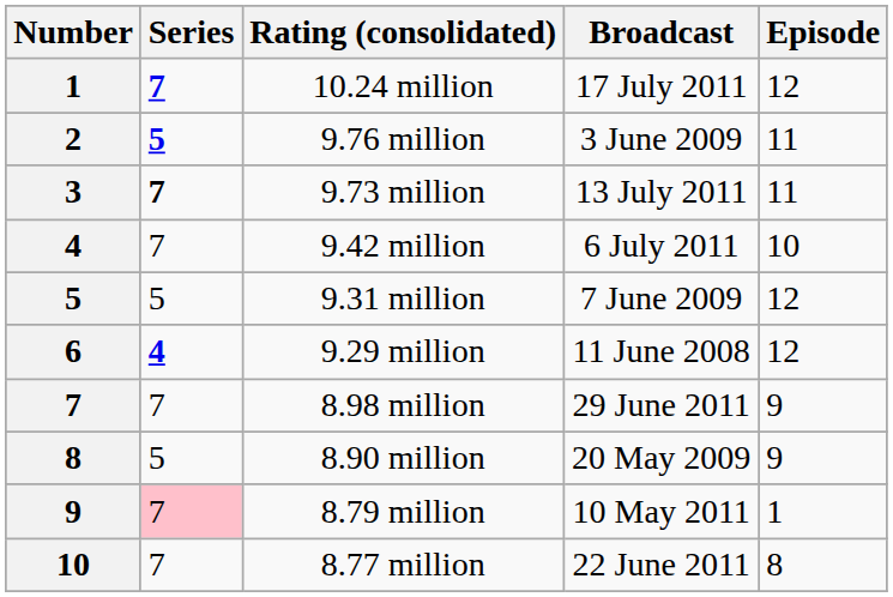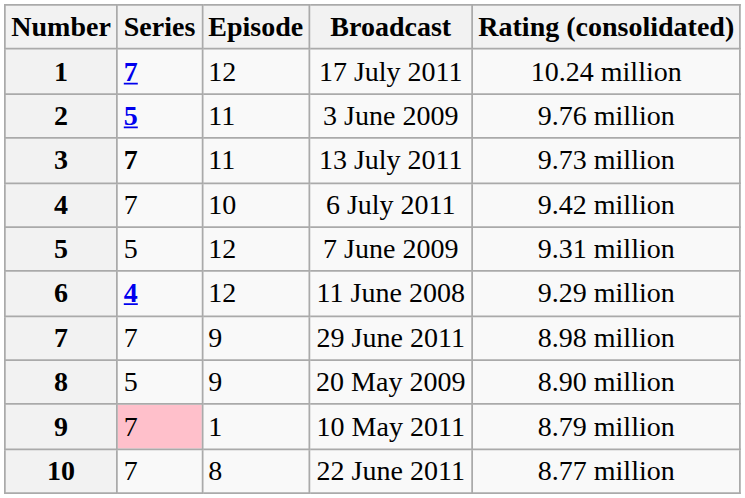columns swapped: Episode <-> Rating (consolidated)
